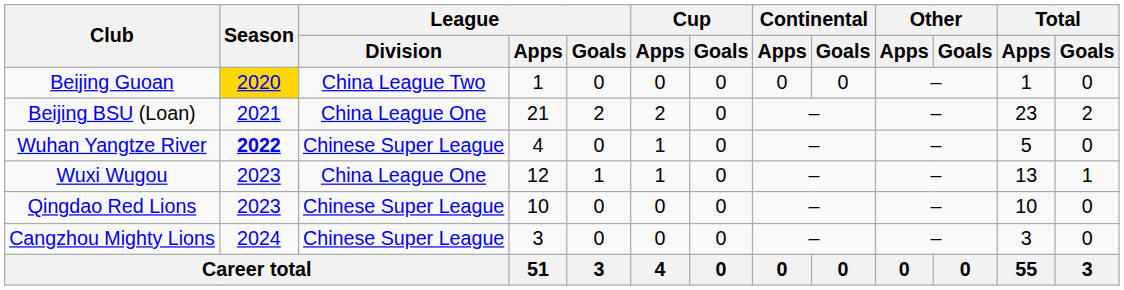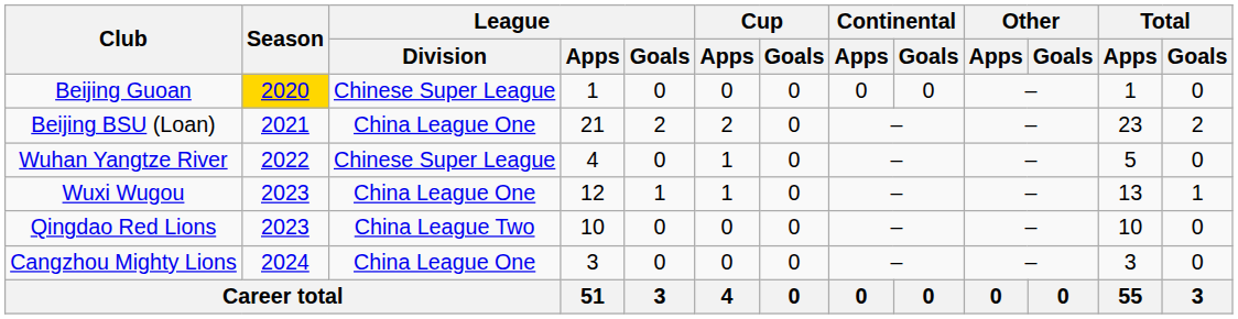Beijing Guoan | League / Division: China League Two -> Chinese Super League
Wuhan Yangtze River | Season: bold -> normal
Qingdao Red Lions | League / Division: Chinese Super League -> China League Two
Cangzhou Mighty Lions | League / Division: Chinese Super League -> China League One
